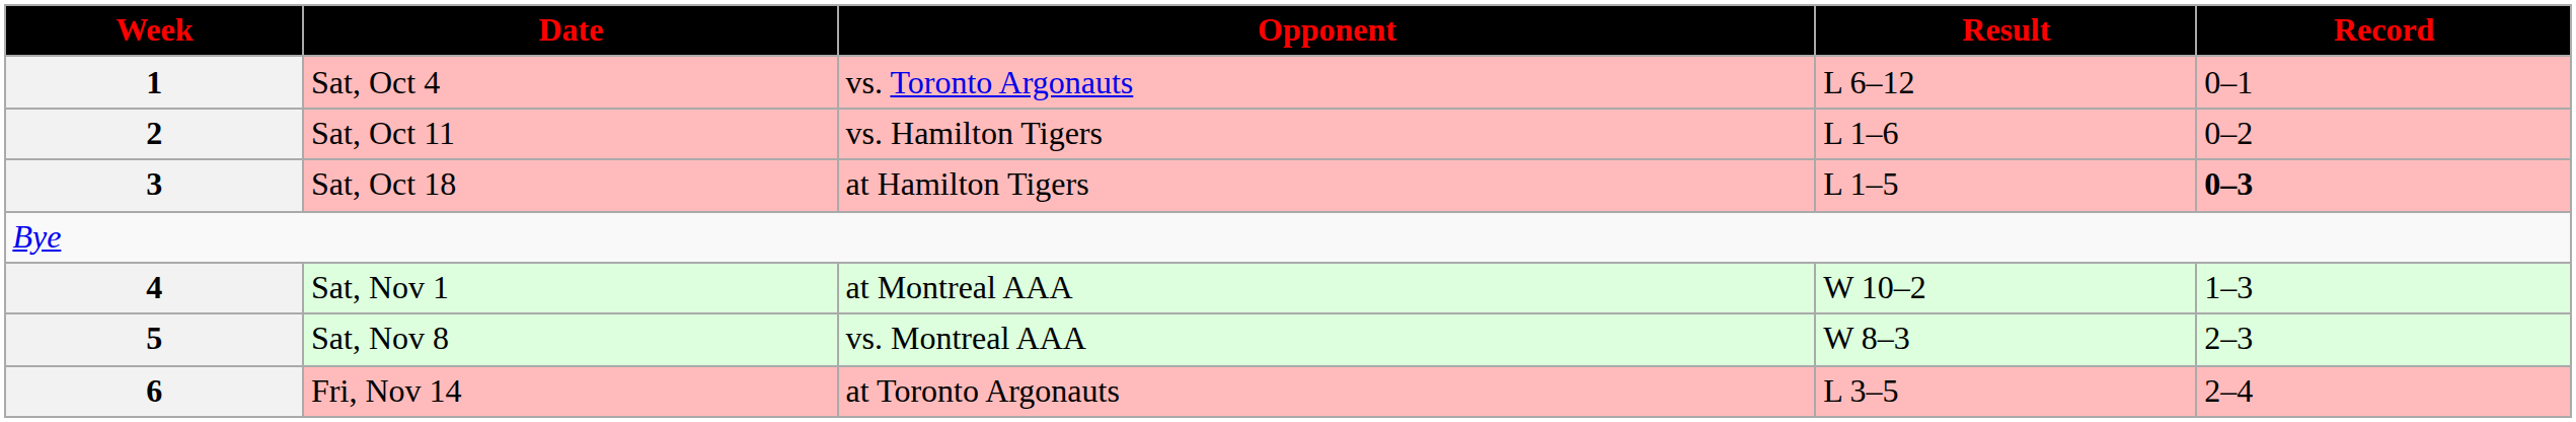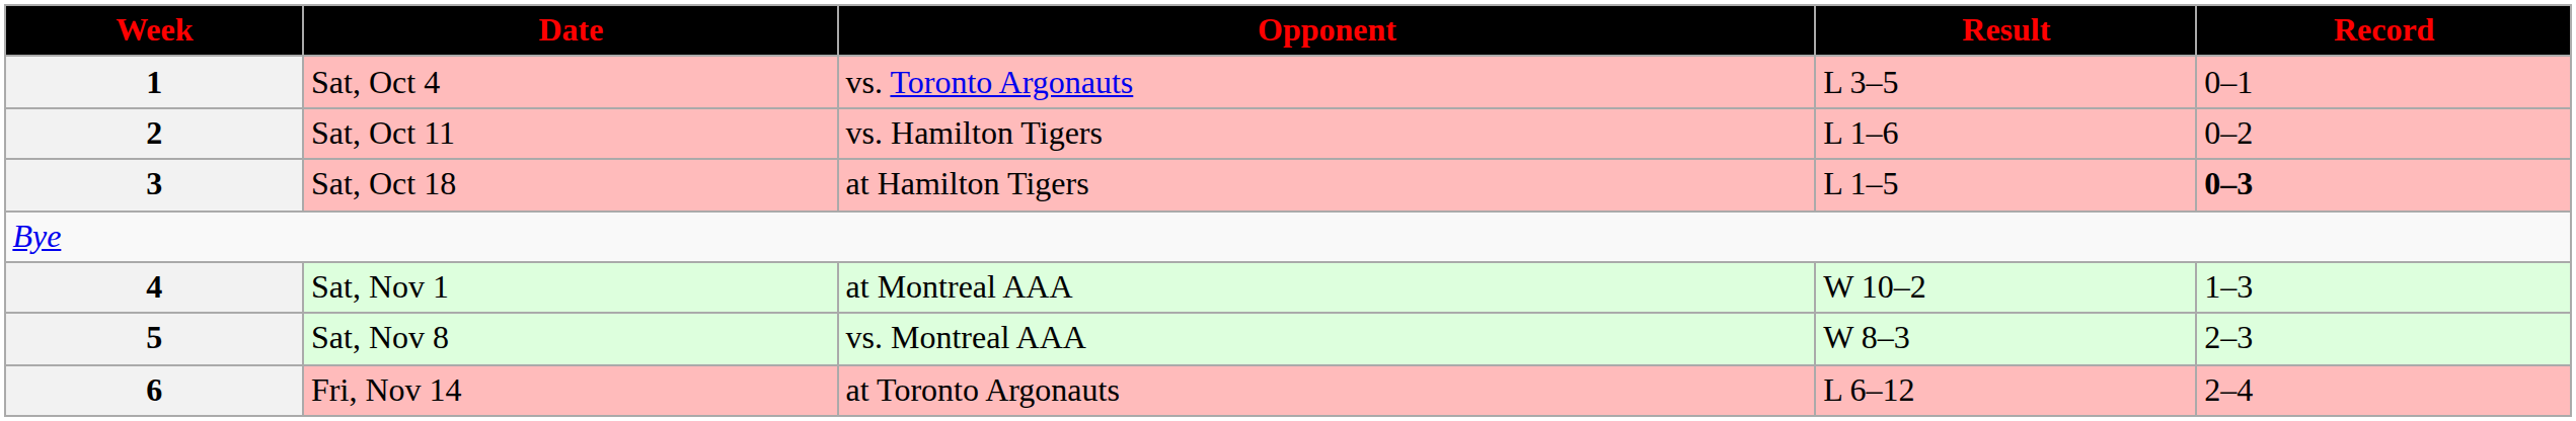Sat, Oct 4 | Result: L 6–12 -> L 3–5
Fri, Nov 14 | Result: L 3–5 -> L 6–12
